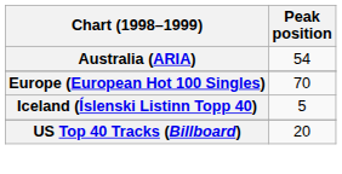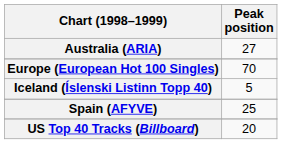Australia (ARIA) | Peak position: 54 -> 27
+ row: Spain (AFYVE) | 25
